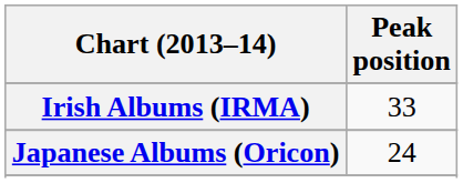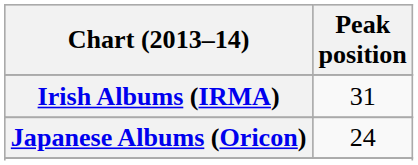Irish Albums (IRMA) | Peak position: 33 -> 31
